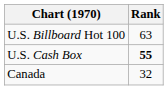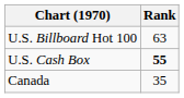Canada | Rank: 32 -> 35
